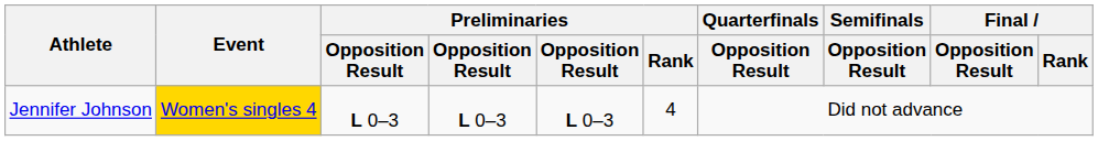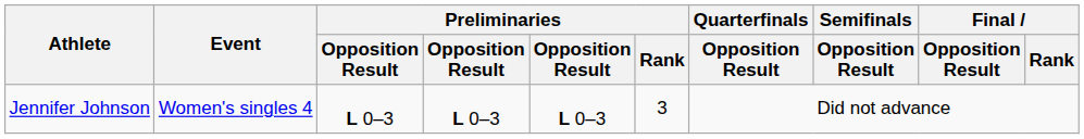Jennifer Johnson | Event: gold background -> no background
Jennifer Johnson | Preliminaries / Rank: 4 -> 3
